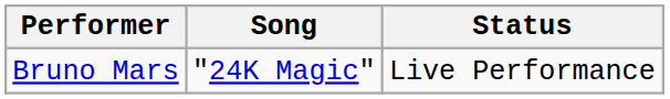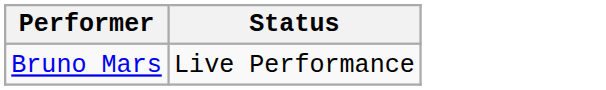- column: Song | "24K Magic"
